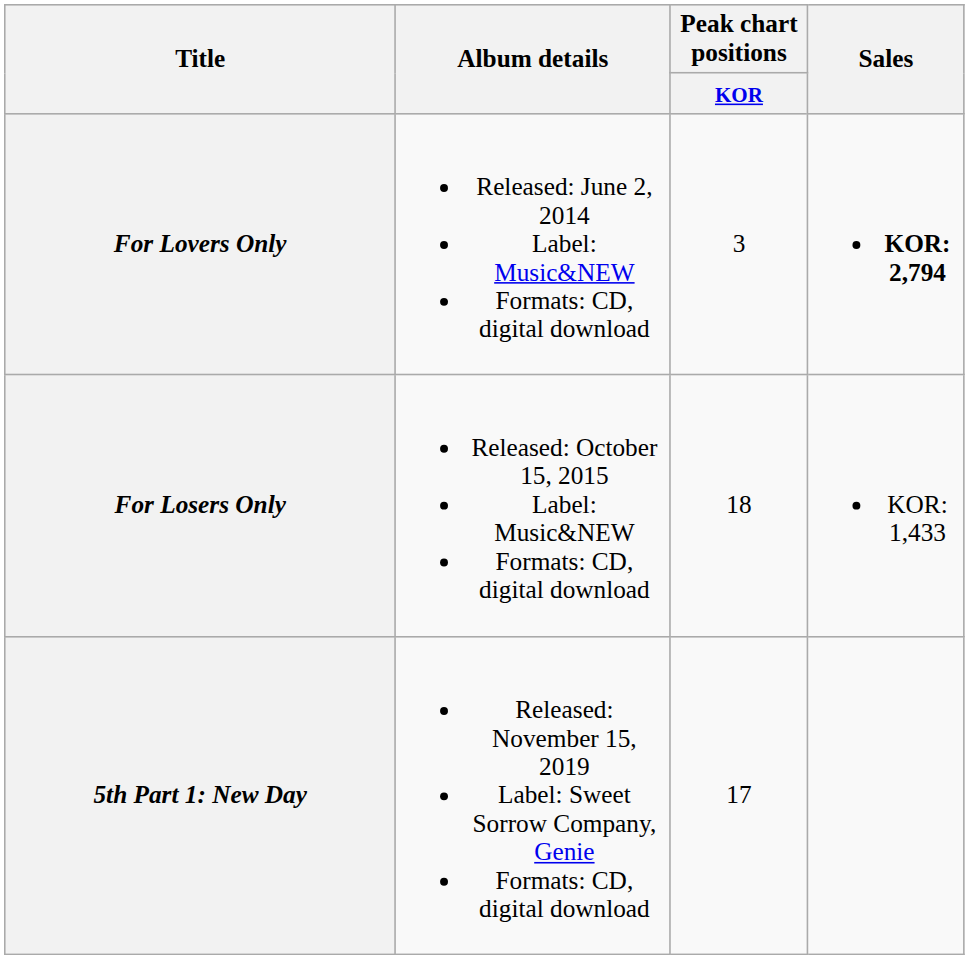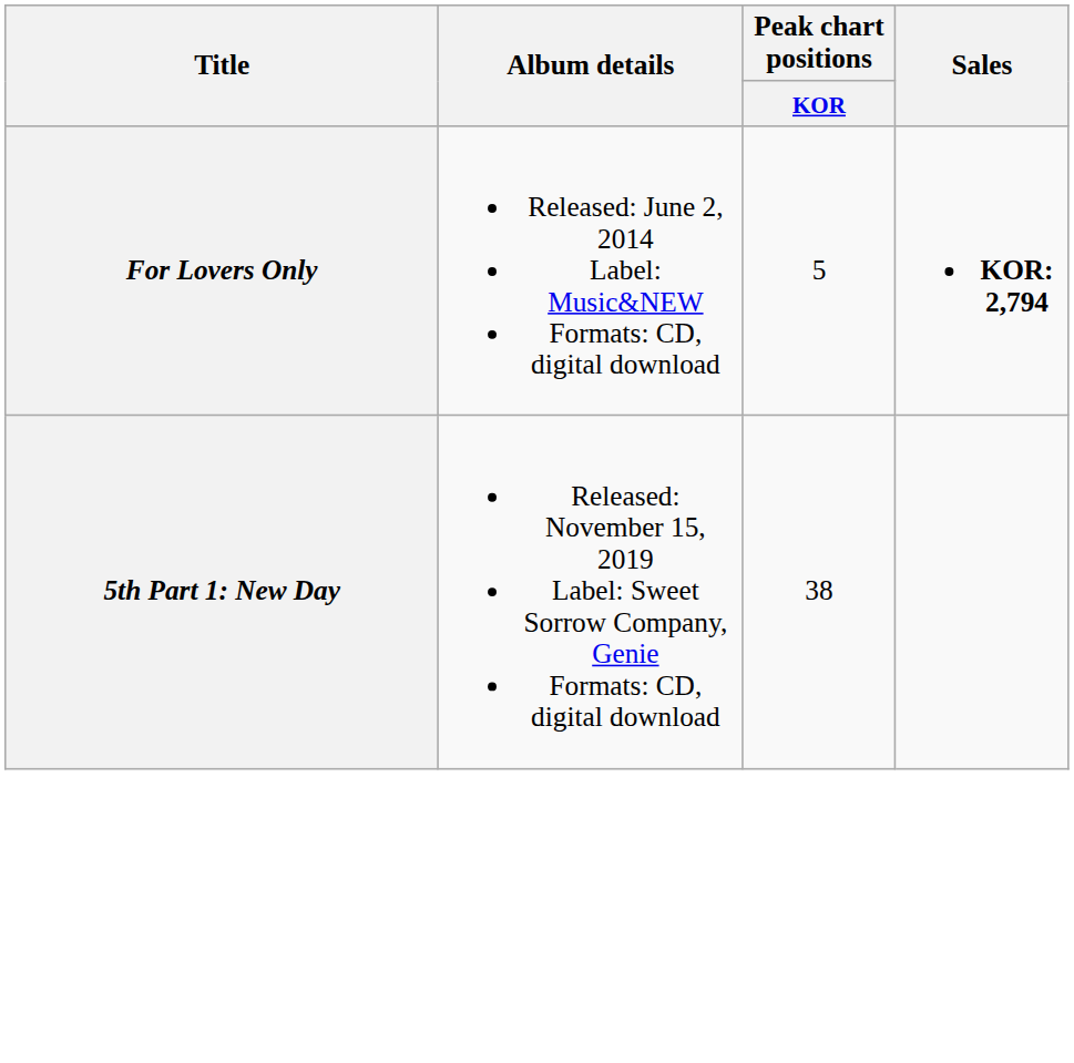For Lovers Only | Peak chart positions / KOR: 3 -> 5
- row: For Losers Only | Released: October 15, 2015 Label: Music&NEW Formats: CD, digital download | 18 | KOR: 1,433
5th Part 1: New Day | Peak chart positions / KOR: 17 -> 38
